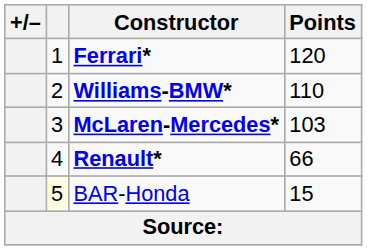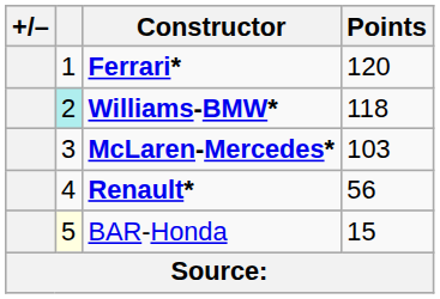Williams-BMW* | column 2: no background -> paleturquoise background
Williams-BMW* | Points: 110 -> 118
Renault* | Points: 66 -> 56
